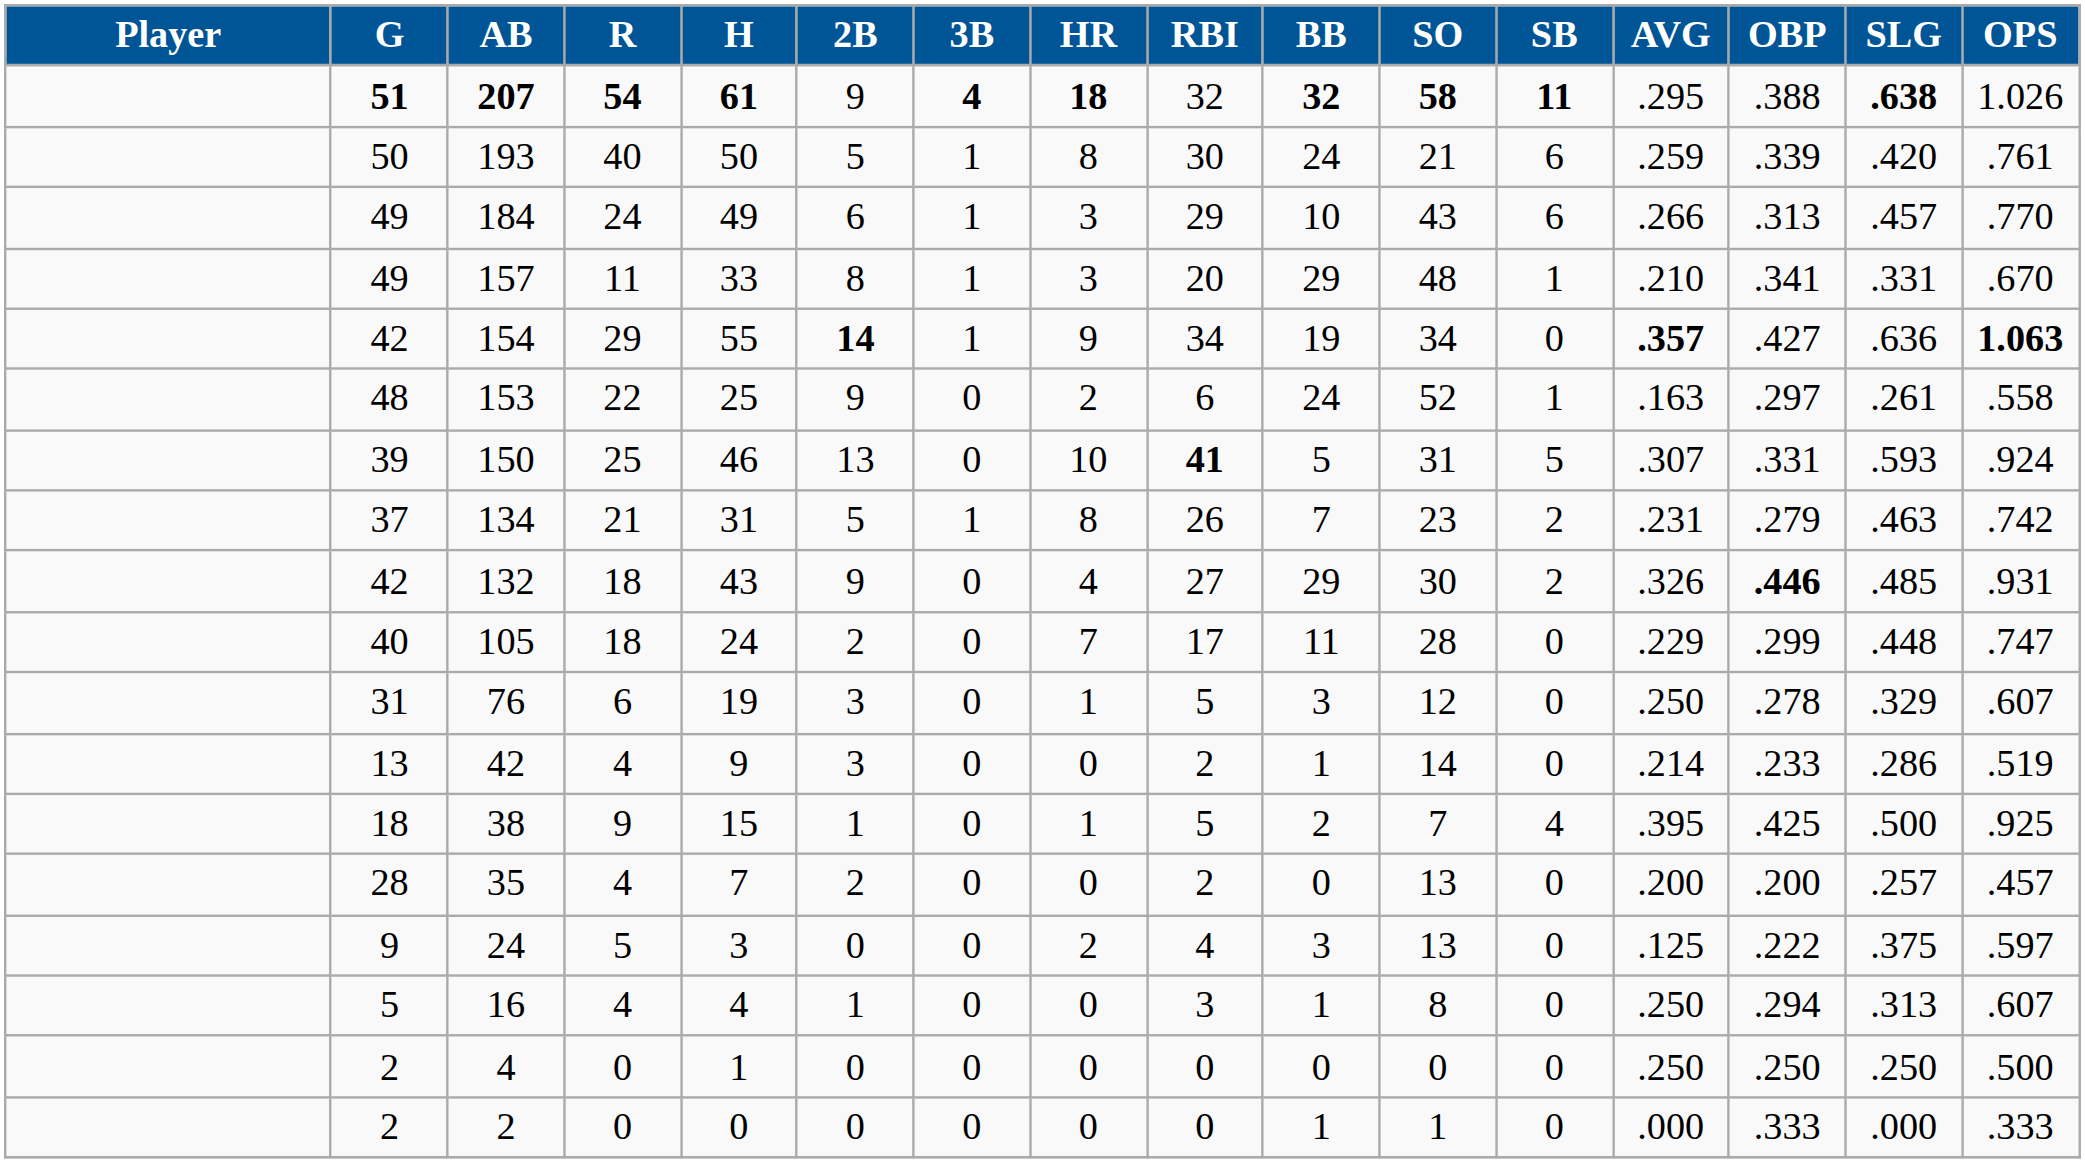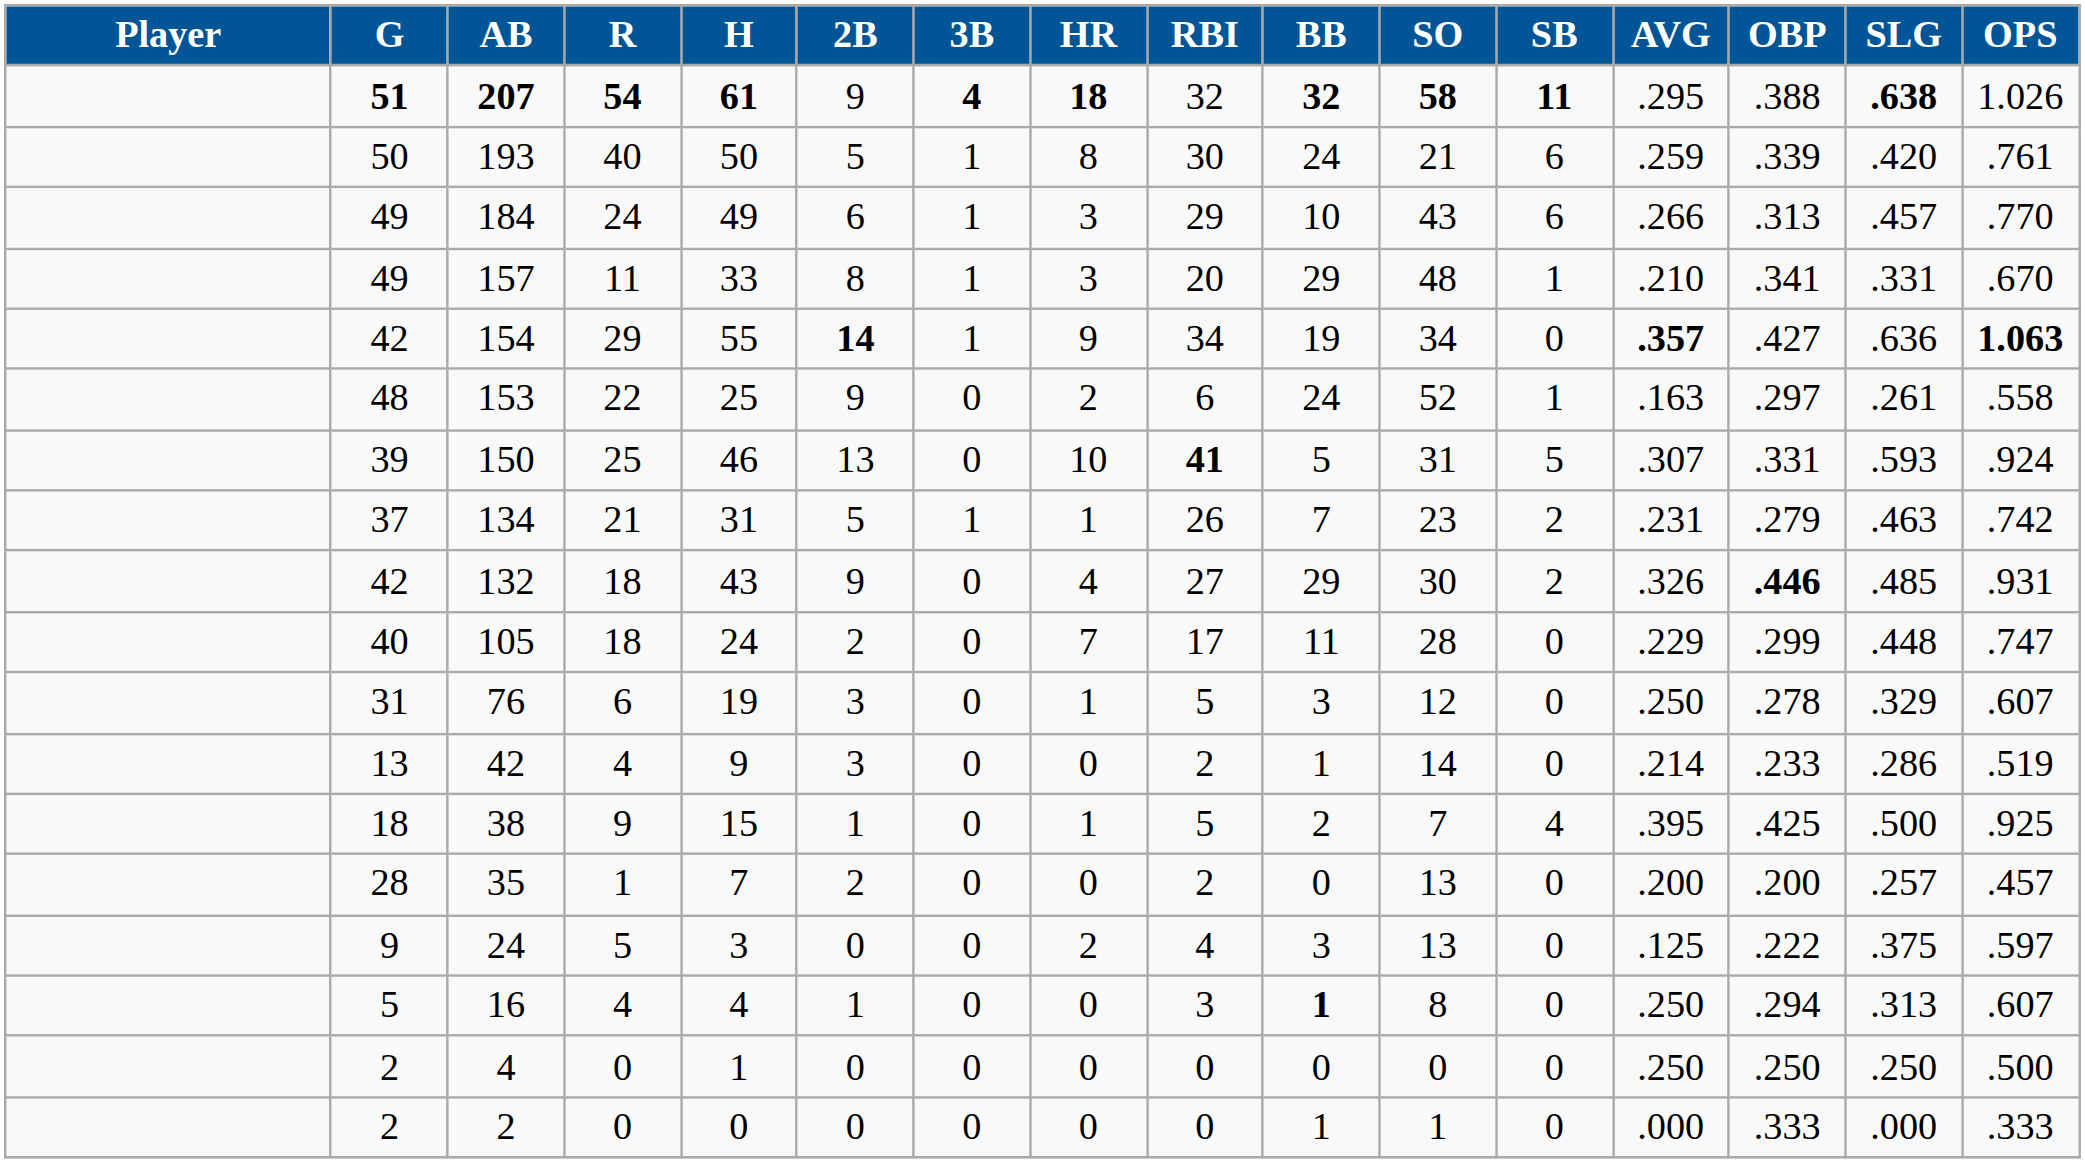134 | HR: 8 -> 1
35 | R: 4 -> 1
16 | BB: normal -> bold
